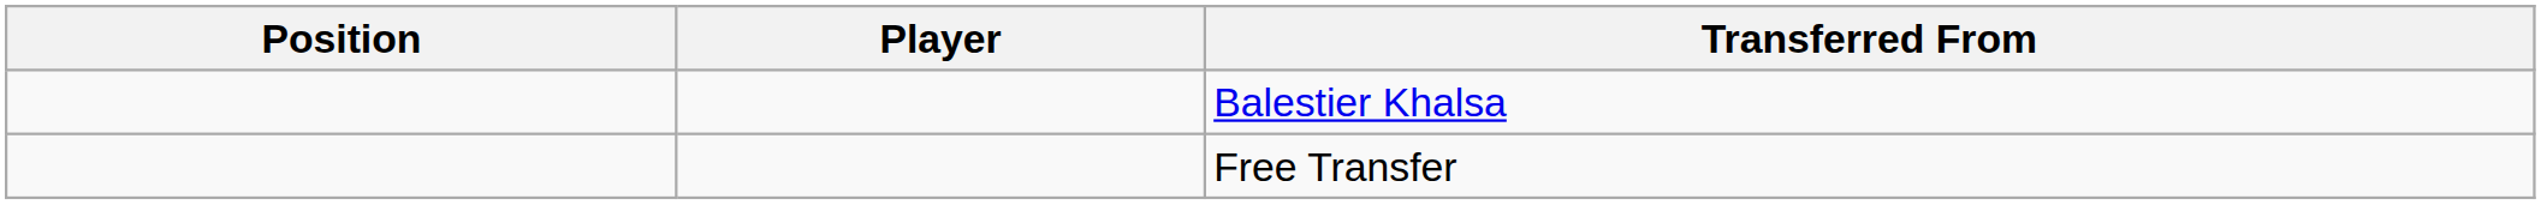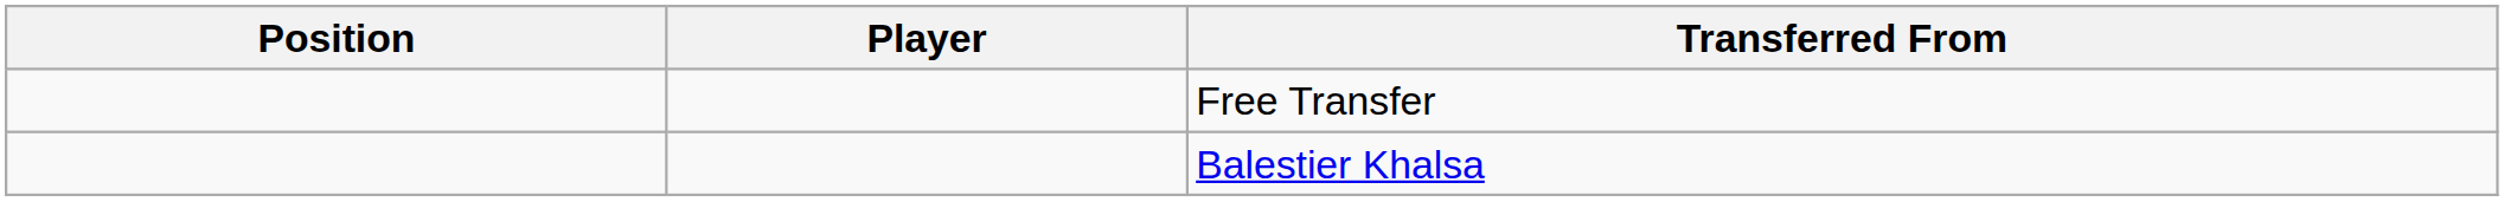rows swapped: Balestier Khalsa <-> Free Transfer
